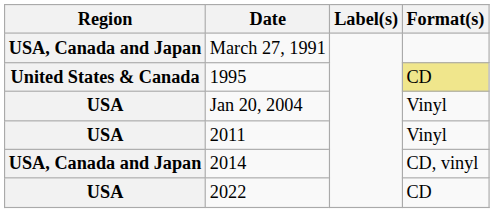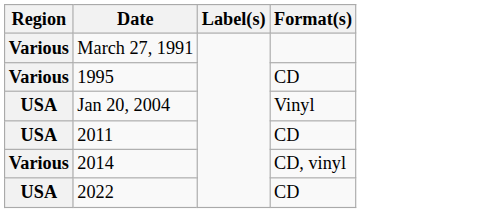March 27, 1991 | Region: USA, Canada and Japan -> Various
1995 | Region: United States & Canada -> Various
1995 | Format(s): khaki background -> no background
2011 | Format(s): Vinyl -> CD
2014 | Region: USA, Canada and Japan -> Various
